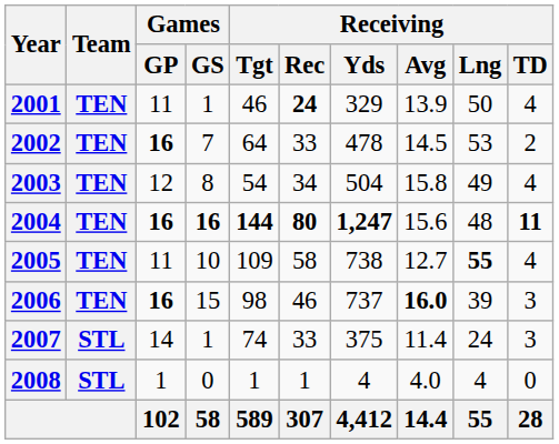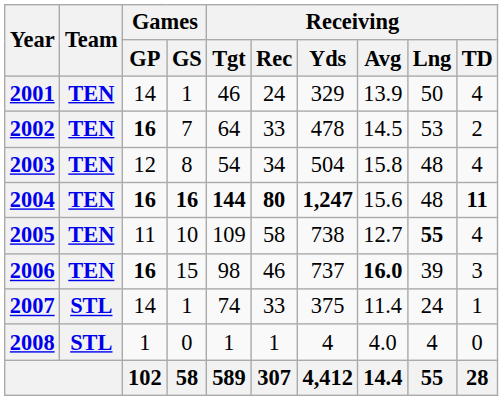2001 | Games / GP: 11 -> 14
2001 | Receiving / Rec: bold -> normal
2003 | Receiving / Lng: 49 -> 48
2007 | Receiving / TD: 3 -> 1
